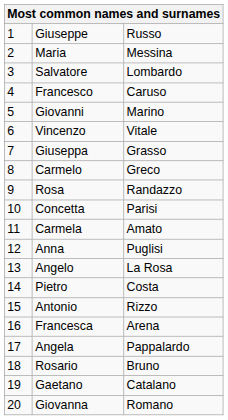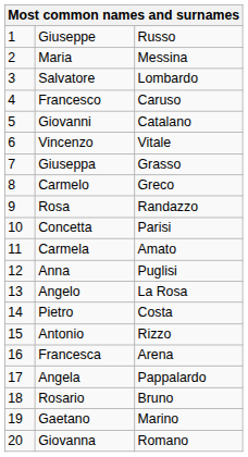Giovanni | column 3: Marino -> Catalano
Gaetano | column 3: Catalano -> Marino
